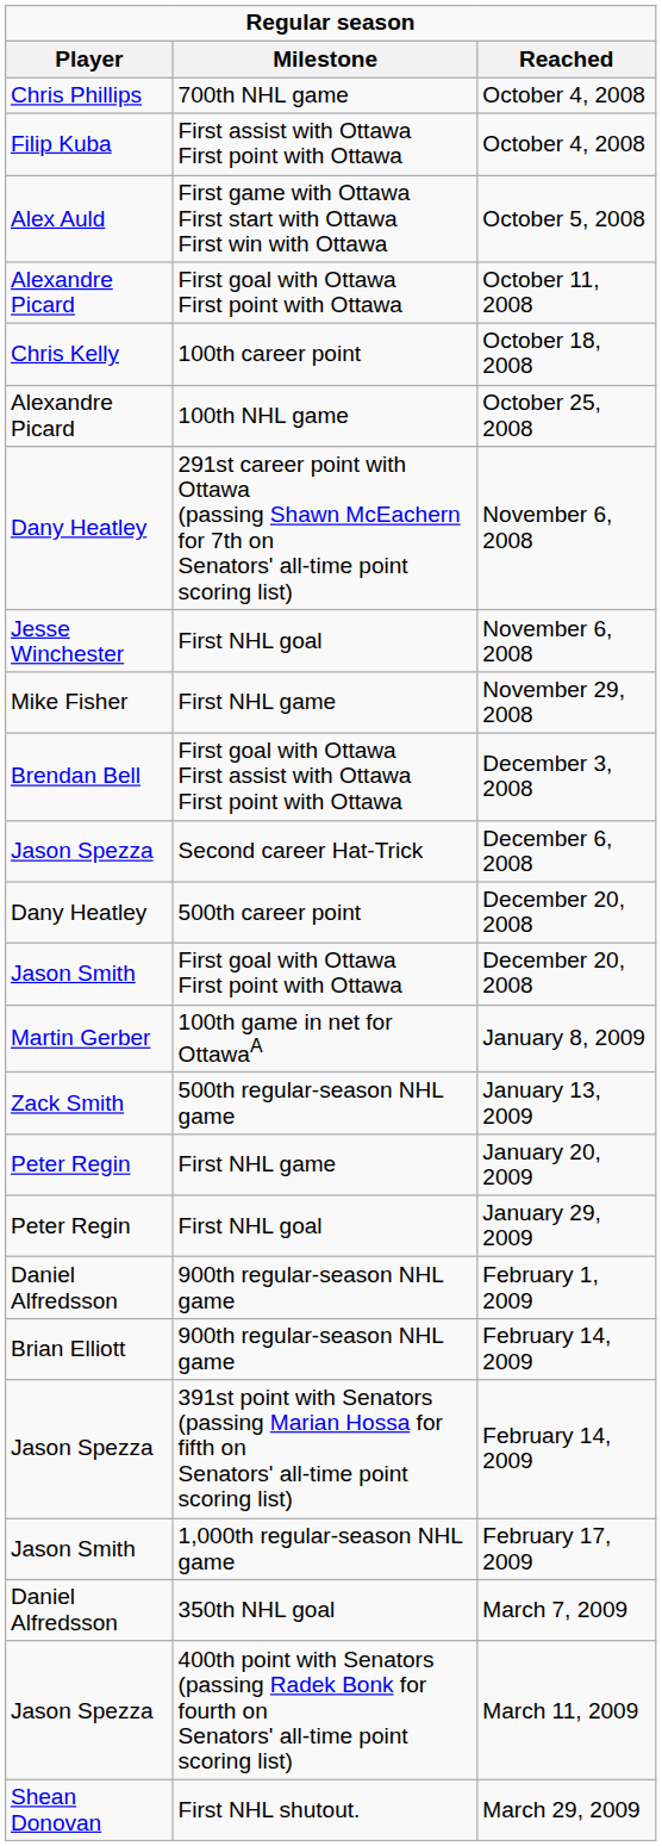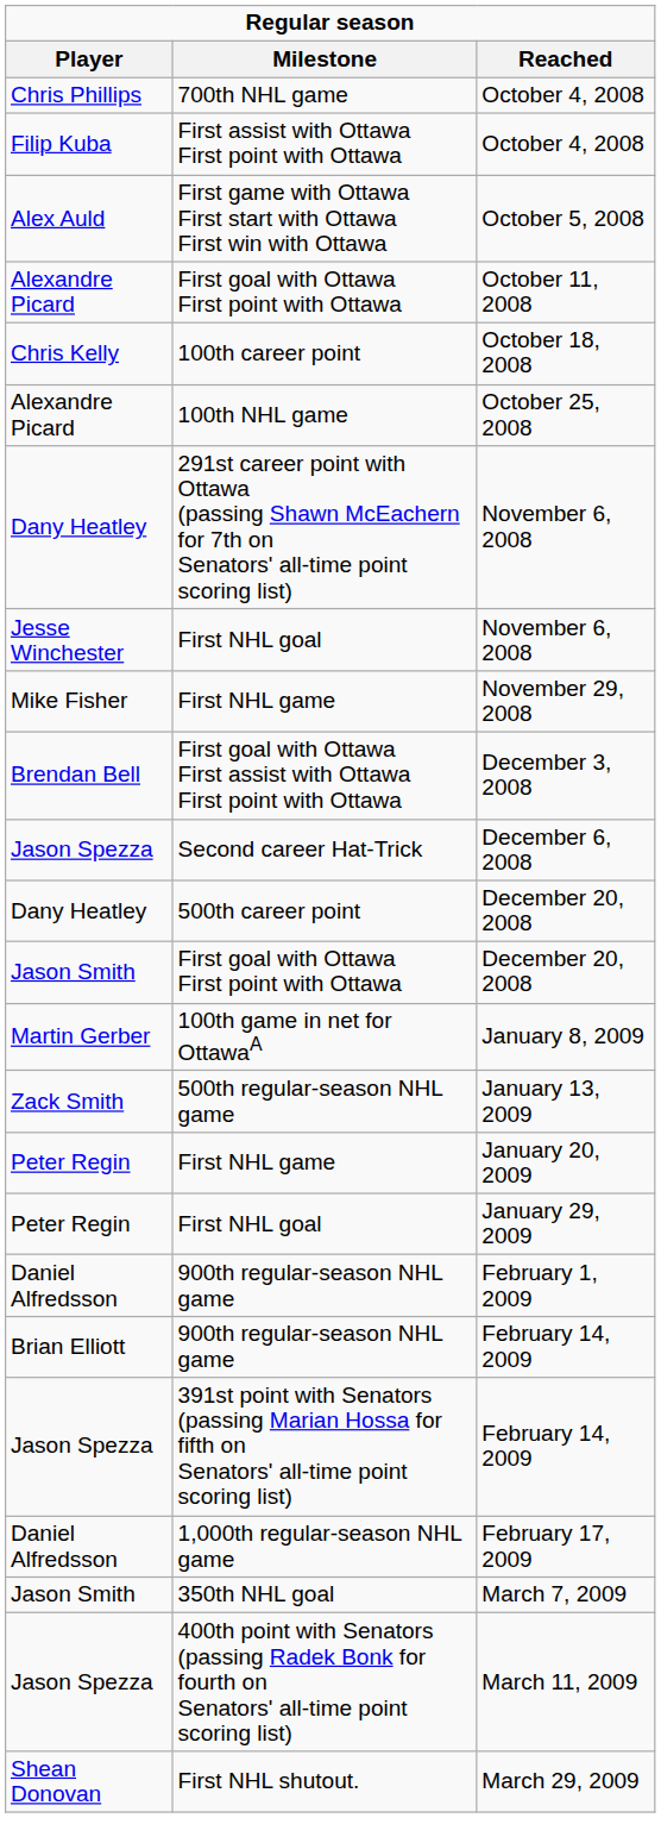1,000th regular-season NHL game | Player: Jason Smith -> Daniel Alfredsson
350th NHL goal | Player: Daniel Alfredsson -> Jason Smith
